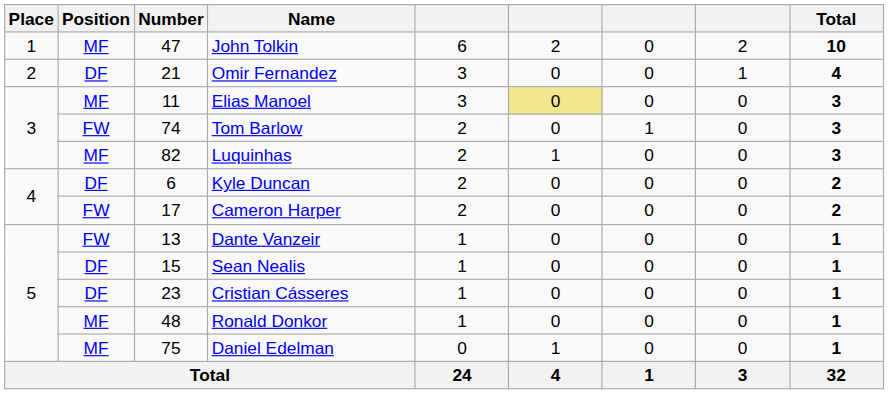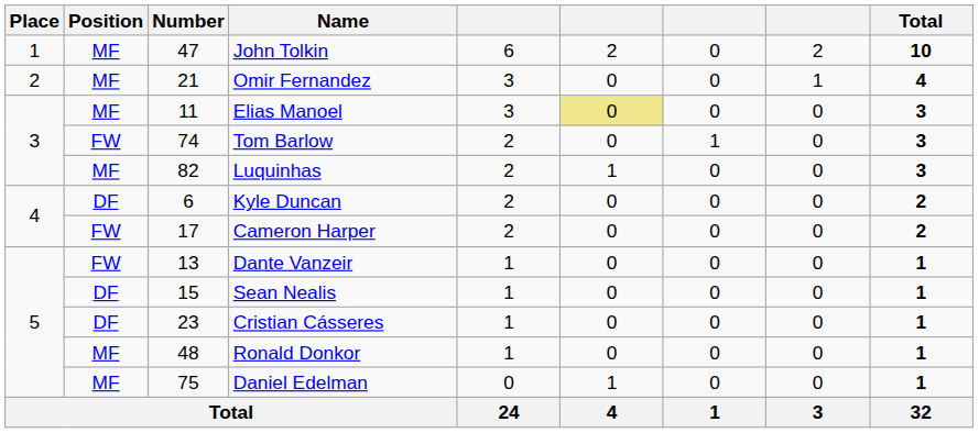Omir Fernandez | Position: DF -> MF
